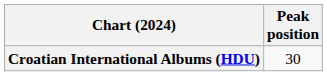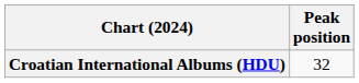Croatian International Albums (HDU) | Peak position: 30 -> 32
